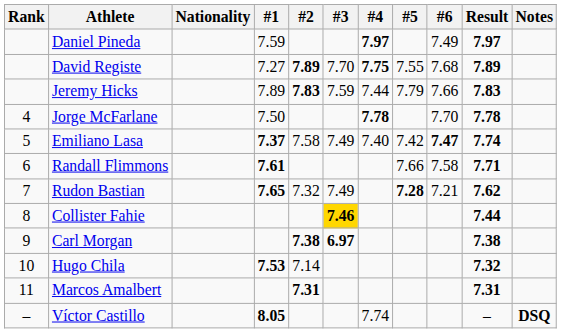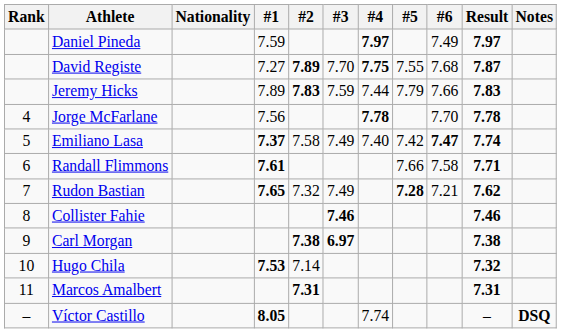David Registe | Result: 7.89 -> 7.87
Jorge McFarlane | #1: 7.50 -> 7.56
Collister Fahie | #3: gold background -> no background
Collister Fahie | Result: 7.44 -> 7.46
